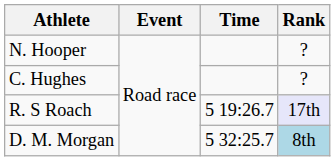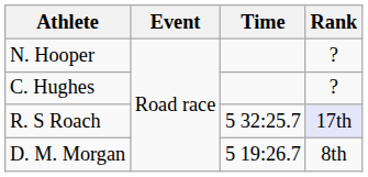R. S Roach | Time: 5 19:26.7 -> 5 32:25.7
D. M. Morgan | Time: 5 32:25.7 -> 5 19:26.7
D. M. Morgan | Rank: lightblue background -> no background
